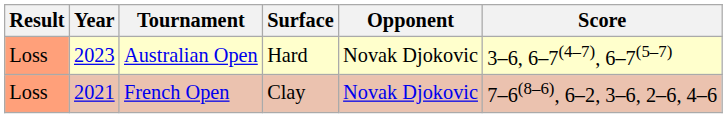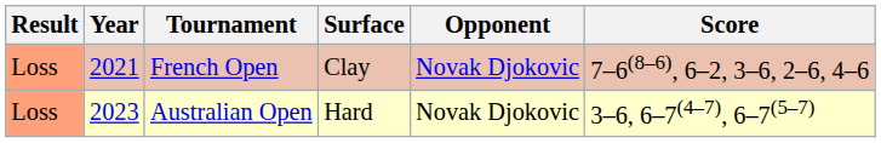rows swapped: French Open <-> Australian Open
